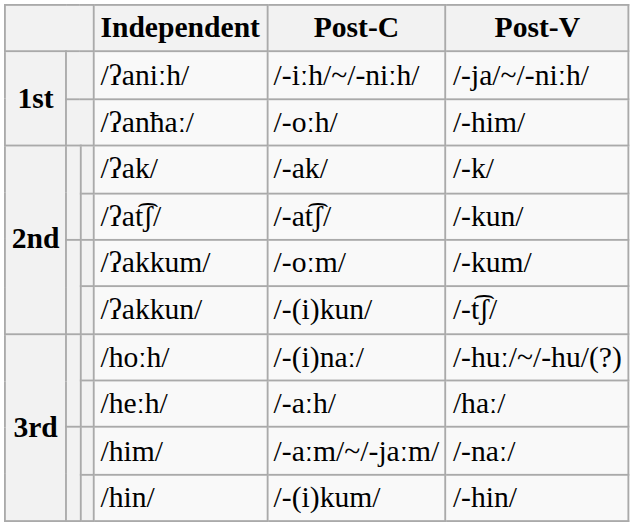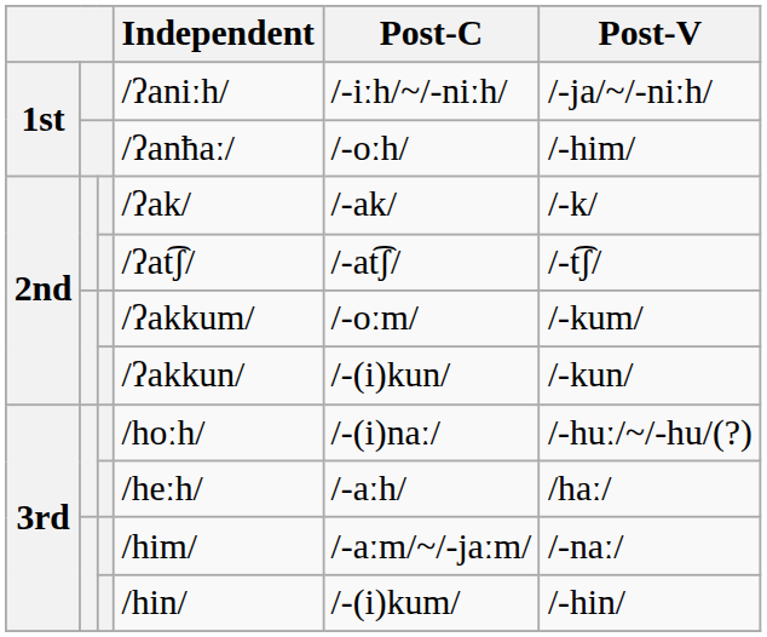/ʔat͡ʃ/ | Post-V: /-kun/ -> /-t͡ʃ/
/ʔakkun/ | Post-V: /-t͡ʃ/ -> /-kun/
